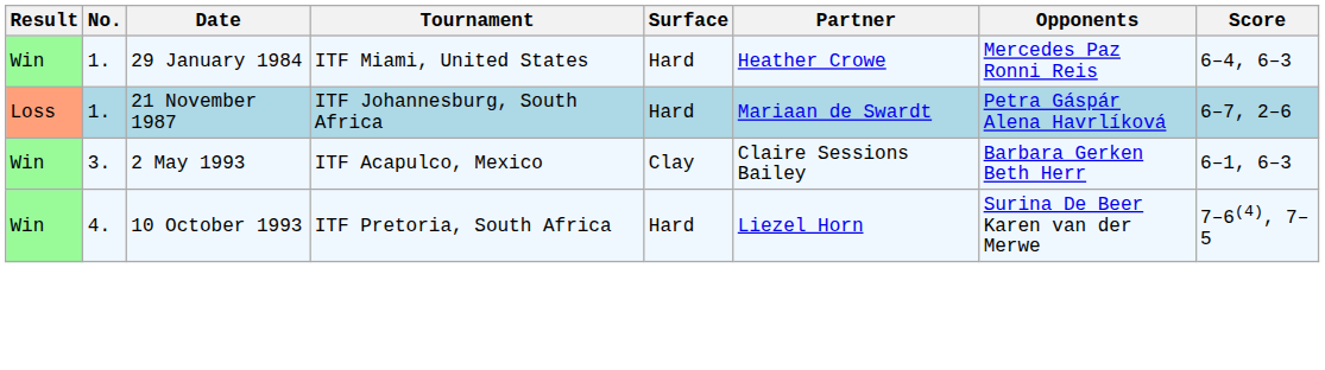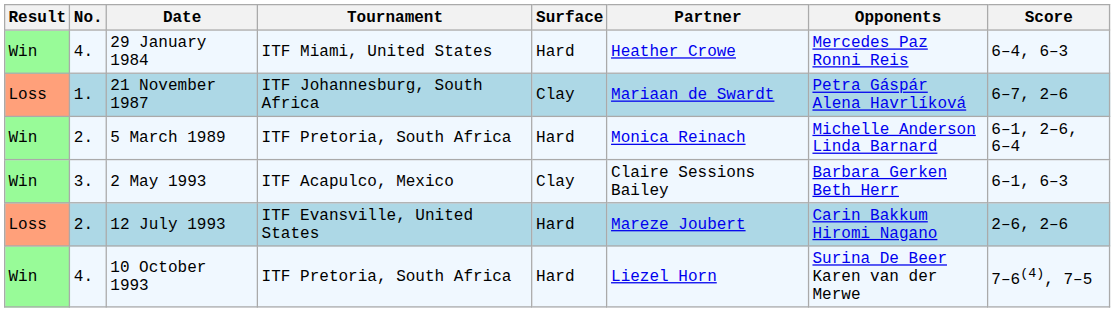29 January 1984 | No.: 1. -> 4.
21 November 1987 | Surface: Hard -> Clay
+ row: Win | 2. | 5 March 1989 | ITF Pretoria, South Africa | Hard | Monica Reinach | Michelle Anderson Linda Barnard | 6–1, 2–6, 6–4
+ row: Loss | 2. | 12 July 1993 | ITF Evansville, United States | Hard | Mareze Joubert | Carin Bakkum Hiromi Nagano | 2–6, 2–6
